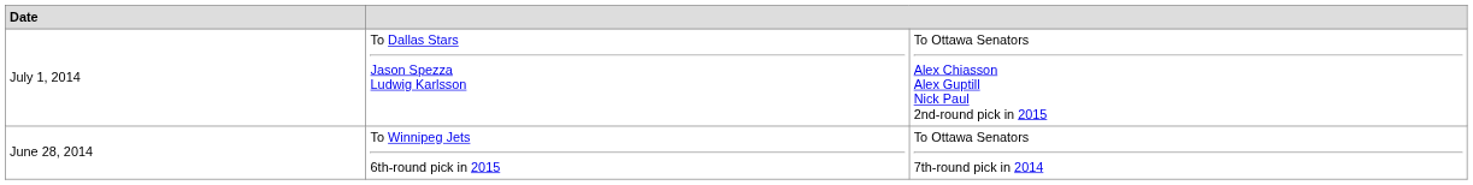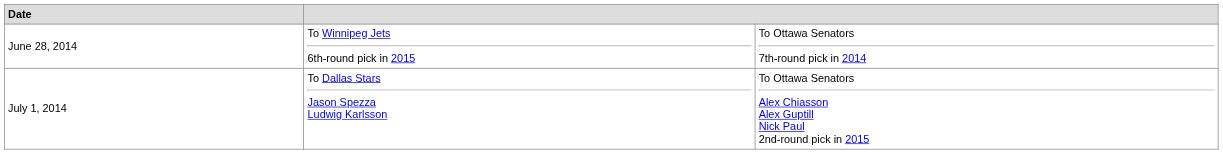rows swapped: June 28, 2014 <-> July 1, 2014
